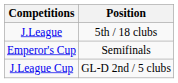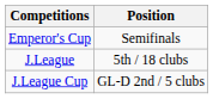rows swapped: J.League <-> Emperor's Cup
